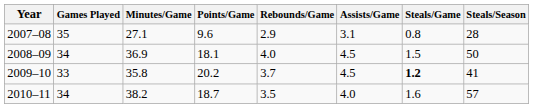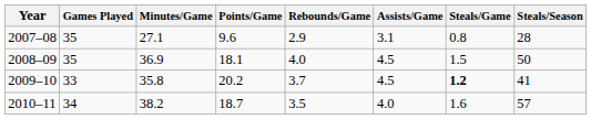2008–09 | Games Played: 34 -> 35
